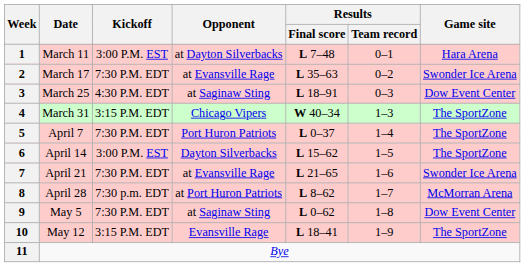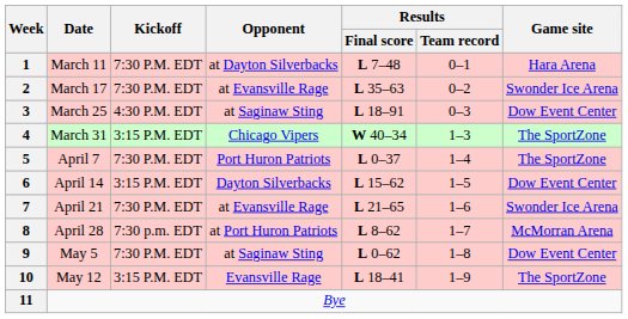1 | Kickoff: 3:00 P.M. EST -> 7:30 P.M. EDT
6 | Kickoff: 3:00 P.M. EST -> 3:15 P.M. EDT
6 | Game site: The SportZone -> Dow Event Center
